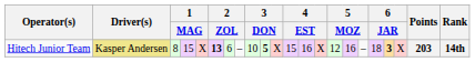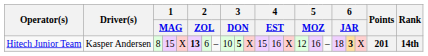Hitech Junior Team | Driver(s): khaki background -> no background
Hitech Junior Team | Points: 203 -> 201
